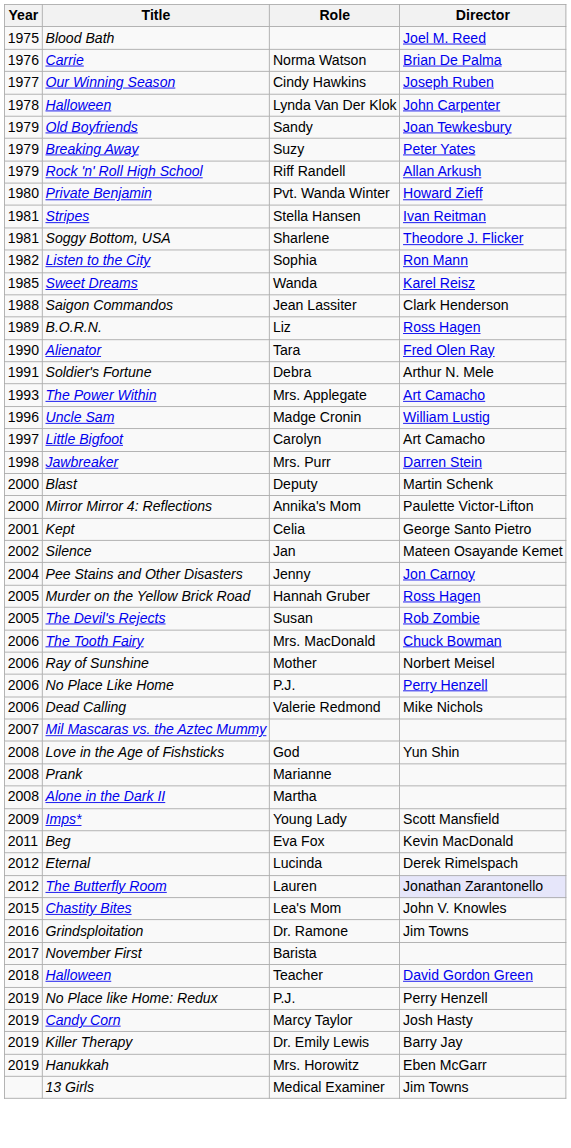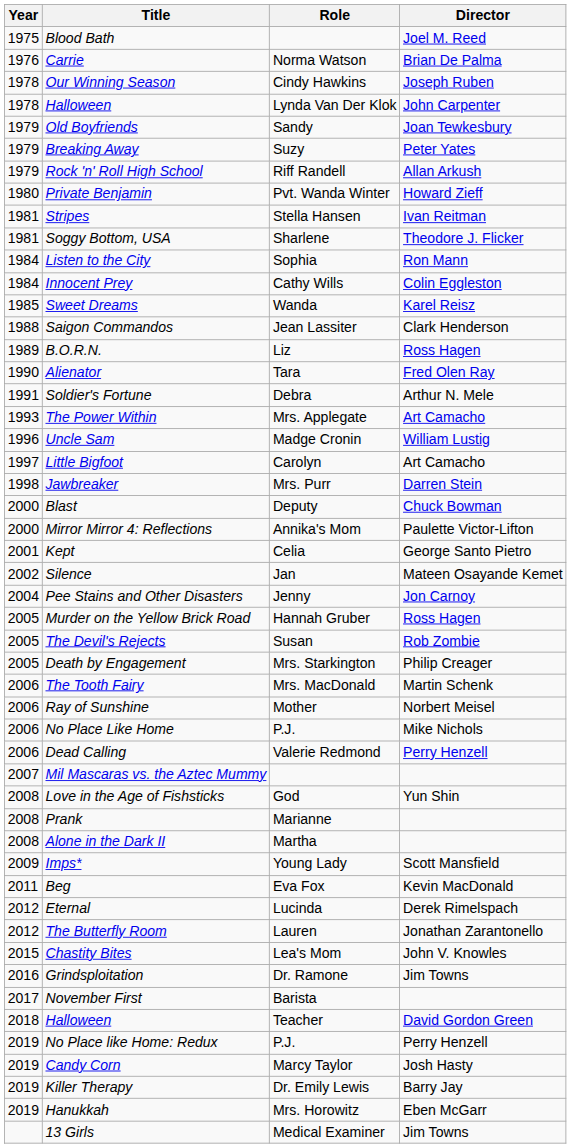Our Winning Season | Year: 1977 -> 1978
Listen to the City | Year: 1982 -> 1984
+ row: 1984 | Innocent Prey | Cathy Wills | Colin Eggleston
Blast | Director: Martin Schenk -> Chuck Bowman
+ row: 2005 | Death by Engagement | Mrs. Starkington | Philip Creager
The Tooth Fairy | Director: Chuck Bowman -> Martin Schenk
No Place Like Home | Director: Perry Henzell -> Mike Nichols
Dead Calling | Director: Mike Nichols -> Perry Henzell
The Butterfly Room | Director: lavender background -> no background
